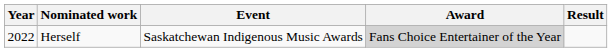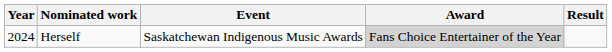Herself | Year: 2022 -> 2024
